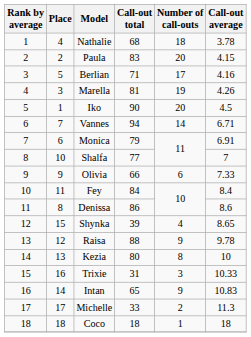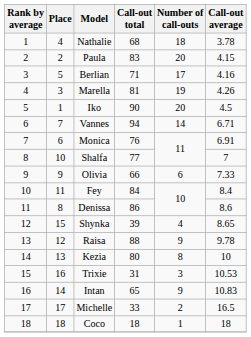Monica | Call-out total: 79 -> 76
Trixie | Call-out average: 10.33 -> 10.53
Michelle | Call-out average: 11.3 -> 16.5
